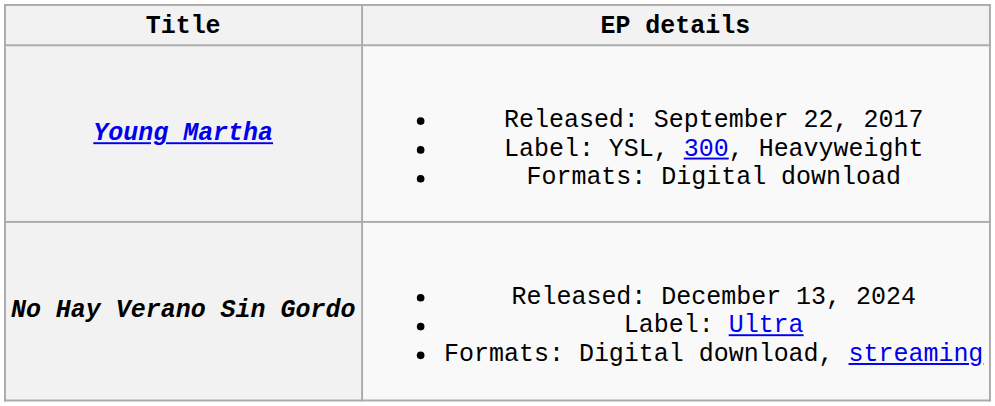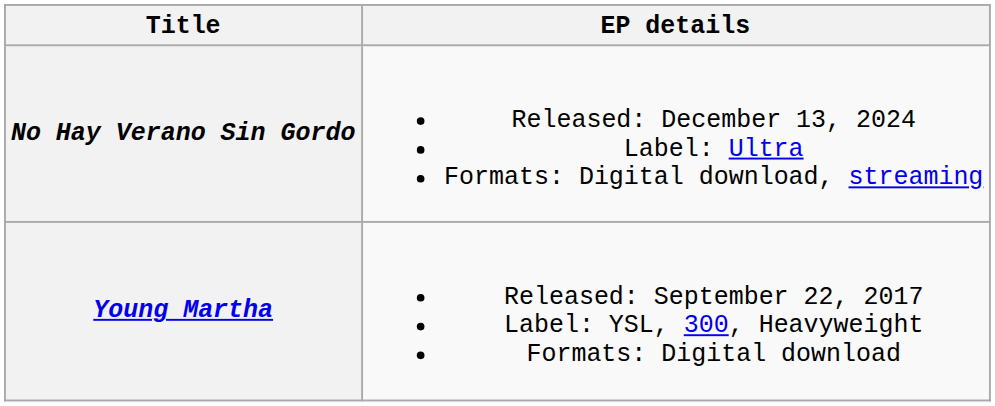rows swapped: Young Martha <-> No Hay Verano Sin Gordo
